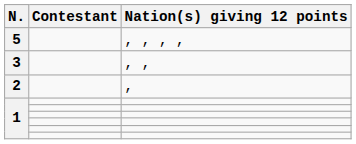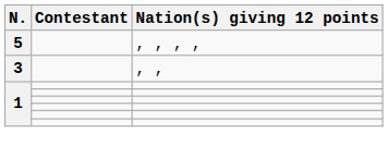- row: 2 | ,
